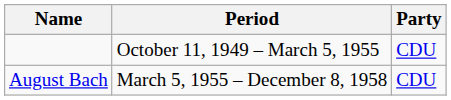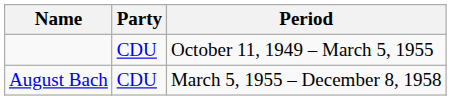columns swapped: Period <-> Party
